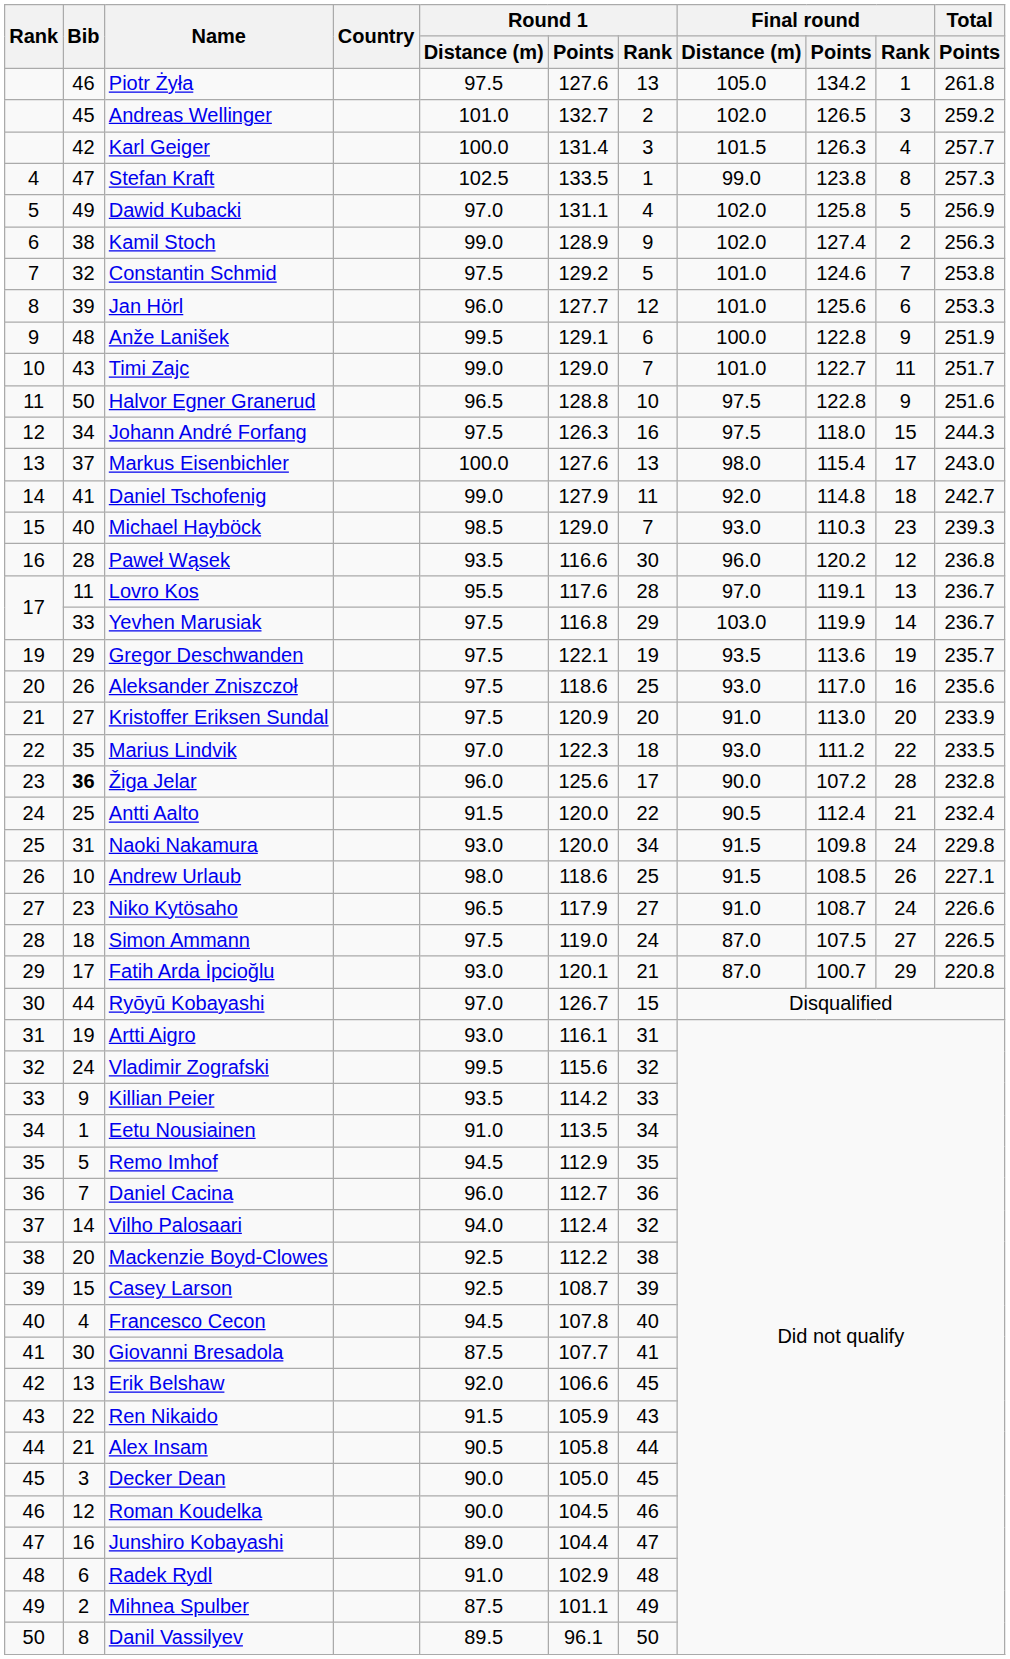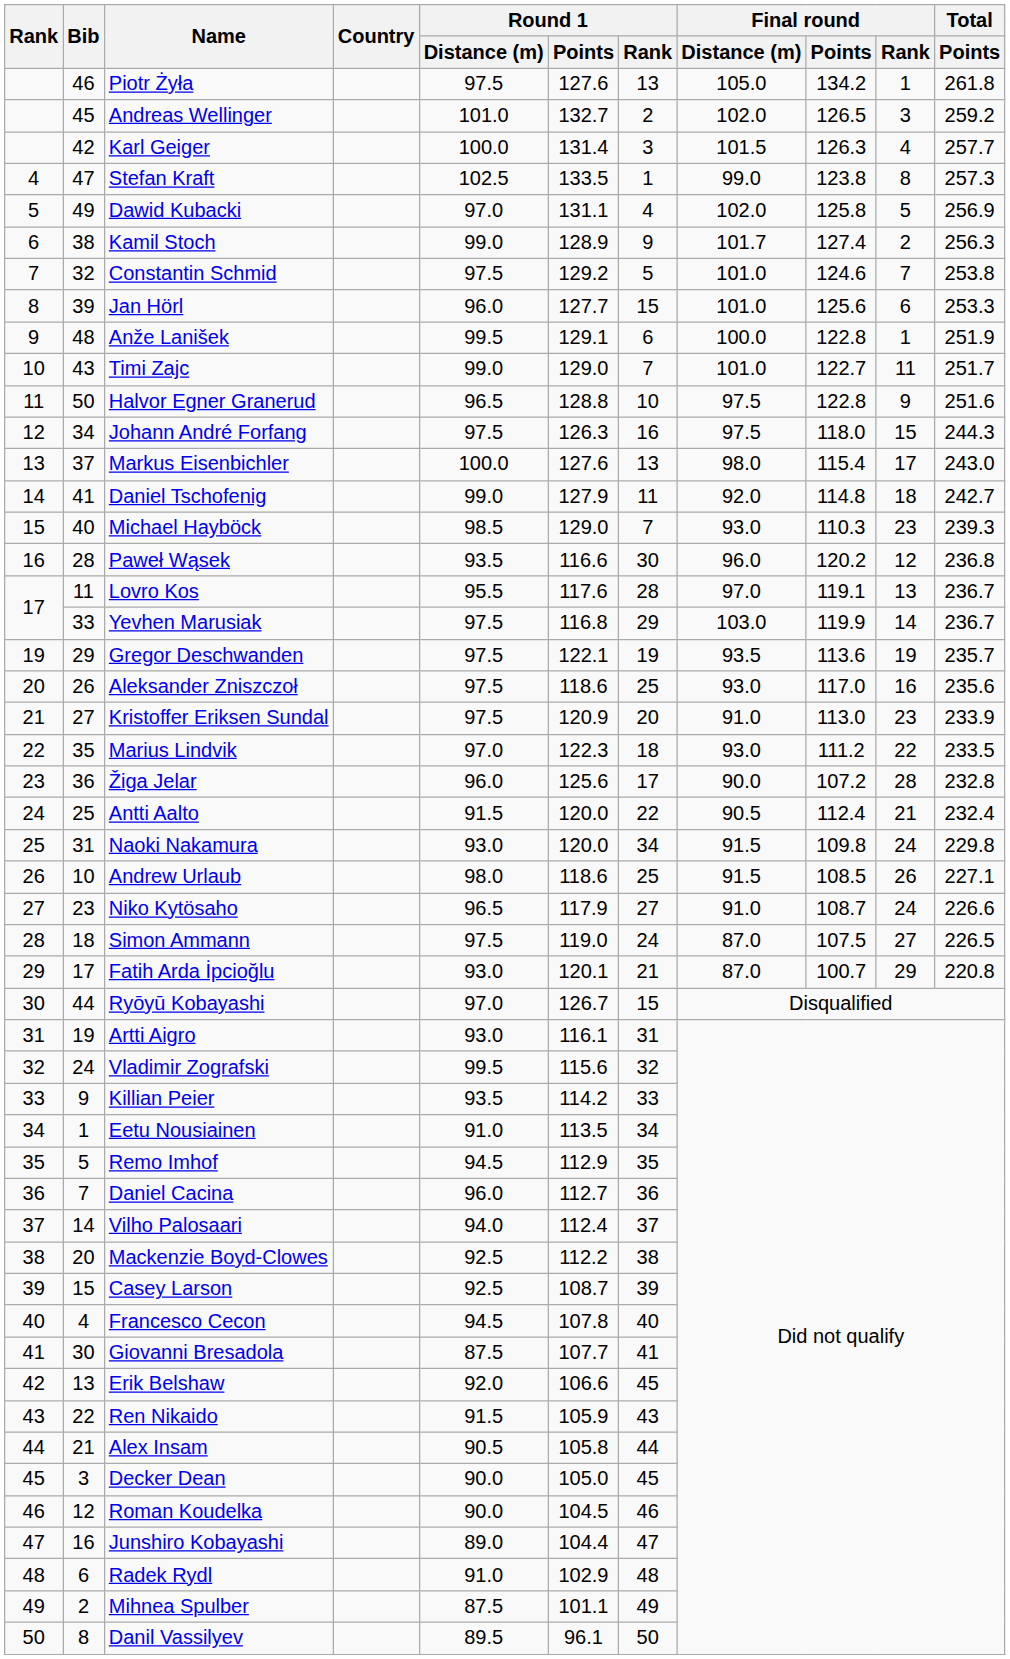Kamil Stoch | Final round / Distance (m): 102.0 -> 101.7
Jan Hörl | Round 1 / Rank: 12 -> 15
Anže Lanišek | Final round / Rank: 9 -> 1
Kristoffer Eriksen Sundal | Final round / Rank: 20 -> 23
Žiga Jelar | Bib: bold -> normal
Vilho Palosaari | Round 1 / Rank: 32 -> 37
